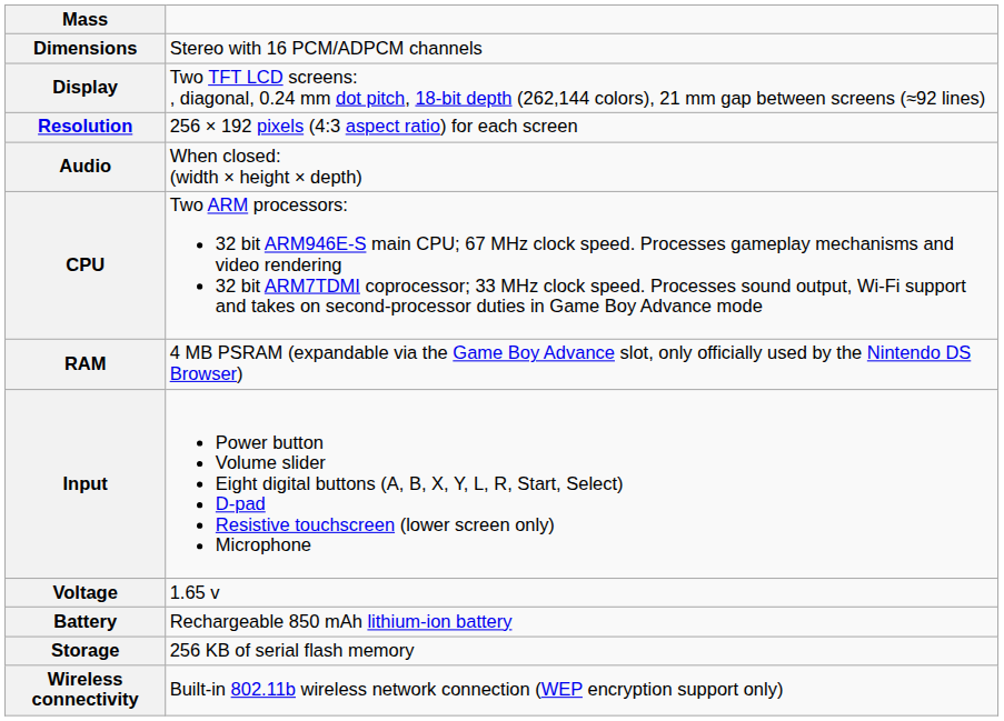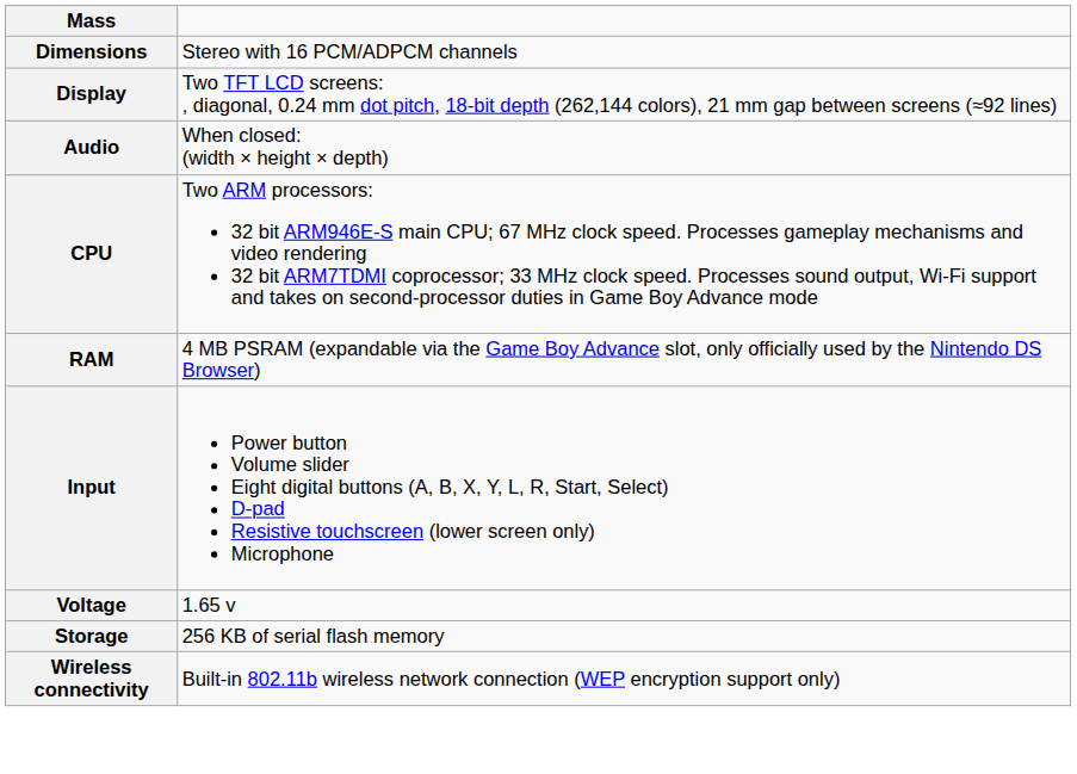- row: Resolution | 256 × 192 pixels (4:3 aspect ratio) for each screen
- row: Battery | Rechargeable 850 mAh lithium-ion battery
